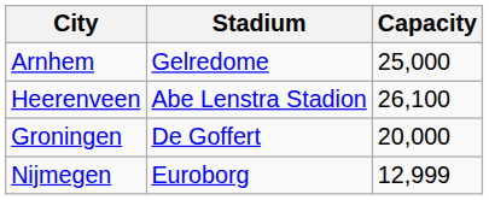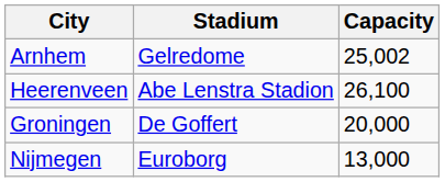Arnhem | Capacity: 25,000 -> 25,002
Nijmegen | Capacity: 12,999 -> 13,000
